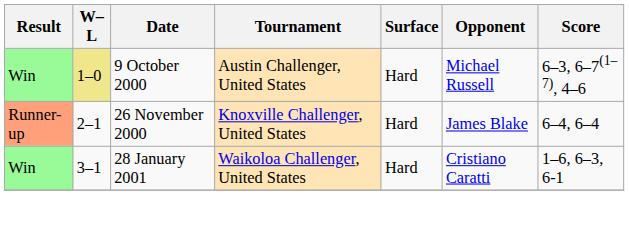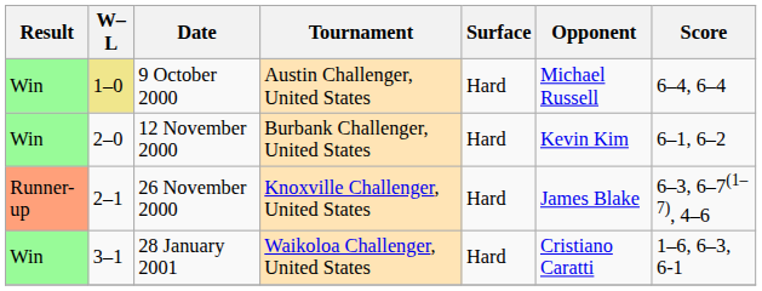9 October 2000 | Score: 6–3, 6–7(1–7), 4–6 -> 6–4, 6–4
+ row: Win | 2–0 | 12 November 2000 | Burbank Challenger, United States | Hard | Kevin Kim | 6–1, 6–2
26 November 2000 | Score: 6–4, 6–4 -> 6–3, 6–7(1–7), 4–6
